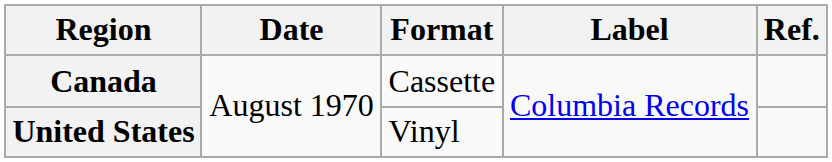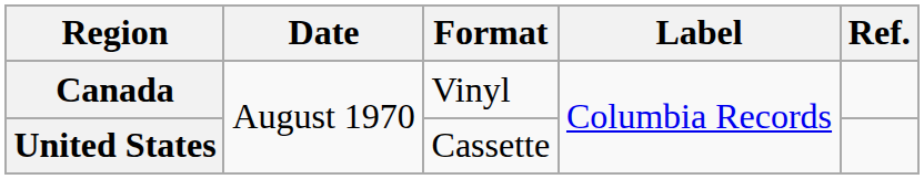Canada | Format: Cassette -> Vinyl
United States | Format: Vinyl -> Cassette
